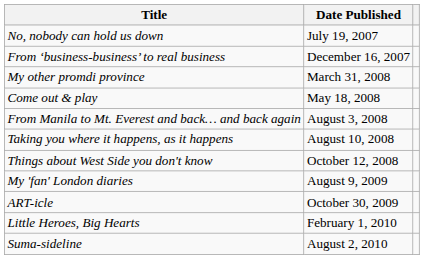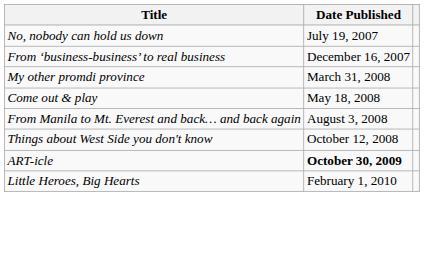- row: Taking you where it happens, as it happens | August 10, 2008
- row: My 'fan' London diaries | August 9, 2009
ART-icle | Date Published: normal -> bold
- row: Suma-sideline | August 2, 2010
